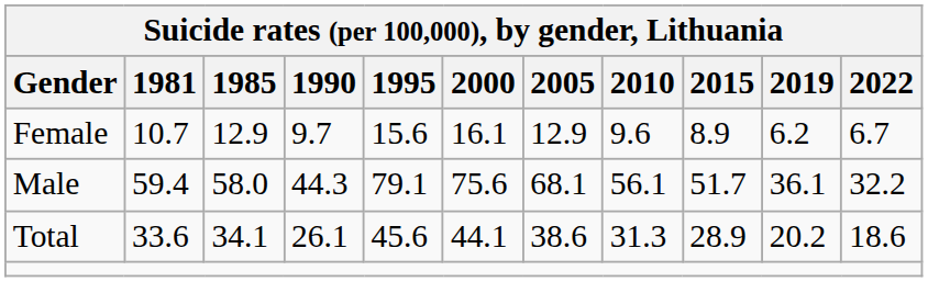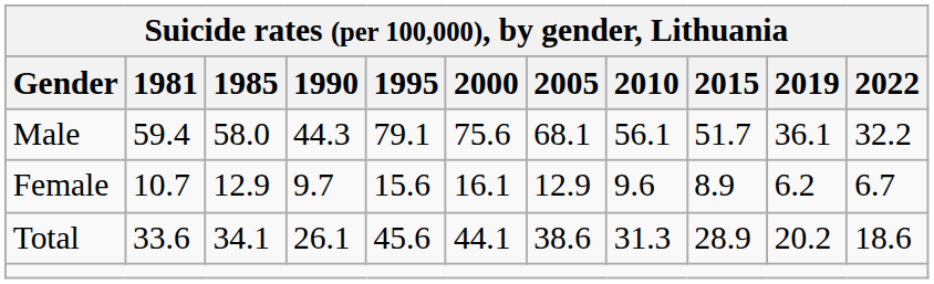rows swapped: Male <-> Female
